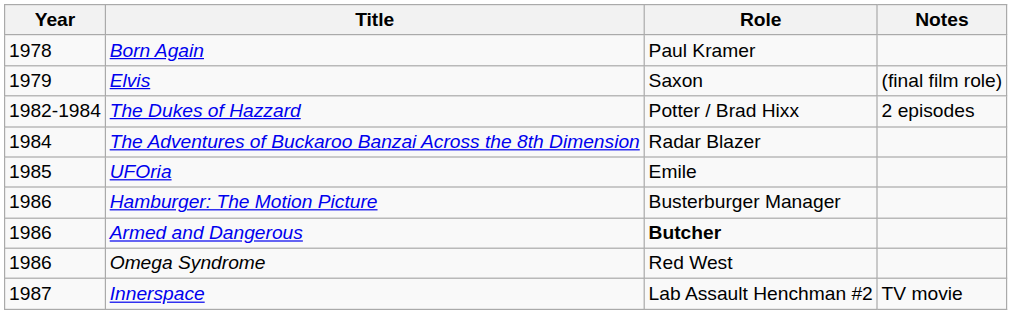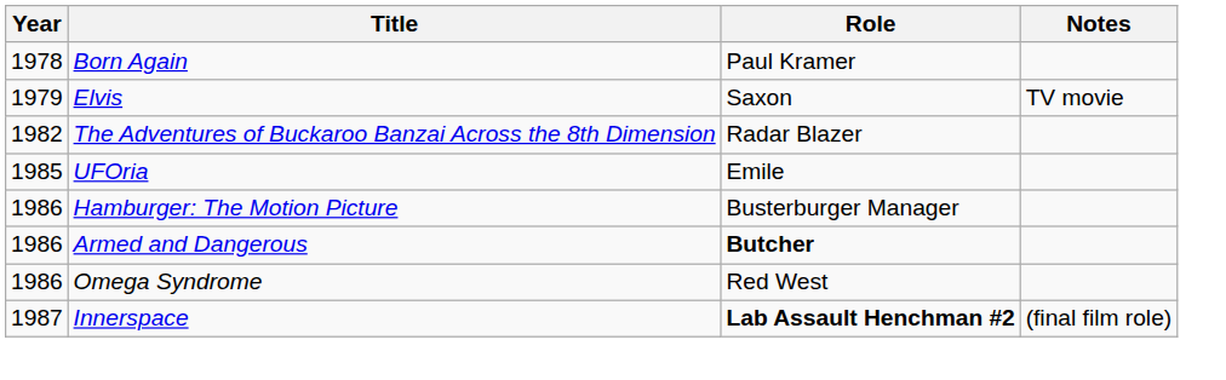Elvis | Notes: (final film role) -> TV movie
- row: 1982-1984 | The Dukes of Hazzard | Potter / Brad Hixx | 2 episodes
The Adventures of Buckaroo Banzai Across the 8th Dimension | Year: 1984 -> 1982
Innerspace | Role: normal -> bold
Innerspace | Notes: TV movie -> (final film role)
